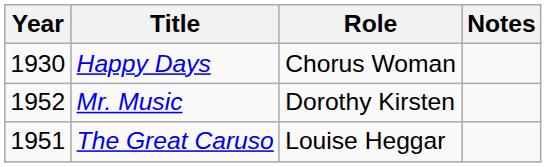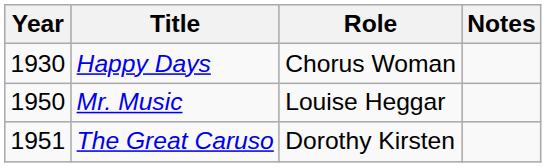Mr. Music | Year: 1952 -> 1950
Mr. Music | Role: Dorothy Kirsten -> Louise Heggar
The Great Caruso | Role: Louise Heggar -> Dorothy Kirsten
